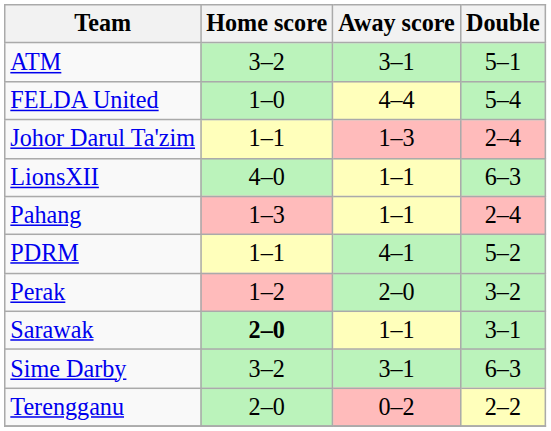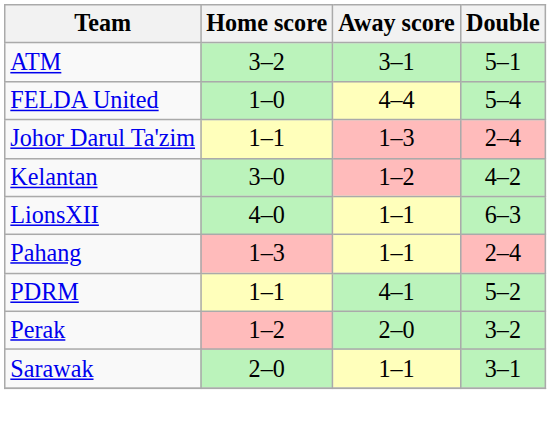+ row: Kelantan | 3–0 | 1–2 | 4–2
Sarawak | Home score: bold -> normal
- row: Sime Darby | 3–2 | 3–1 | 6–3
- row: Terengganu | 2–0 | 0–2 | 2–2
